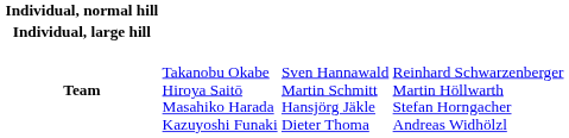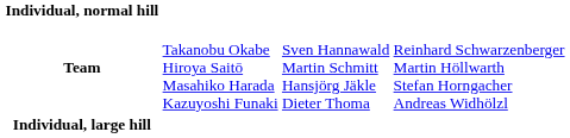rows swapped: Individual, large hill <-> Team
